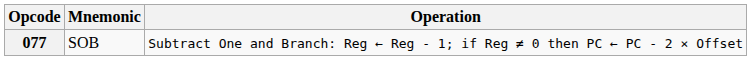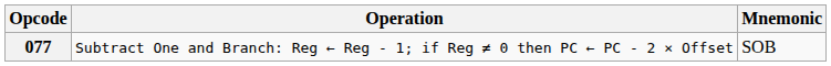columns swapped: Mnemonic <-> Operation
